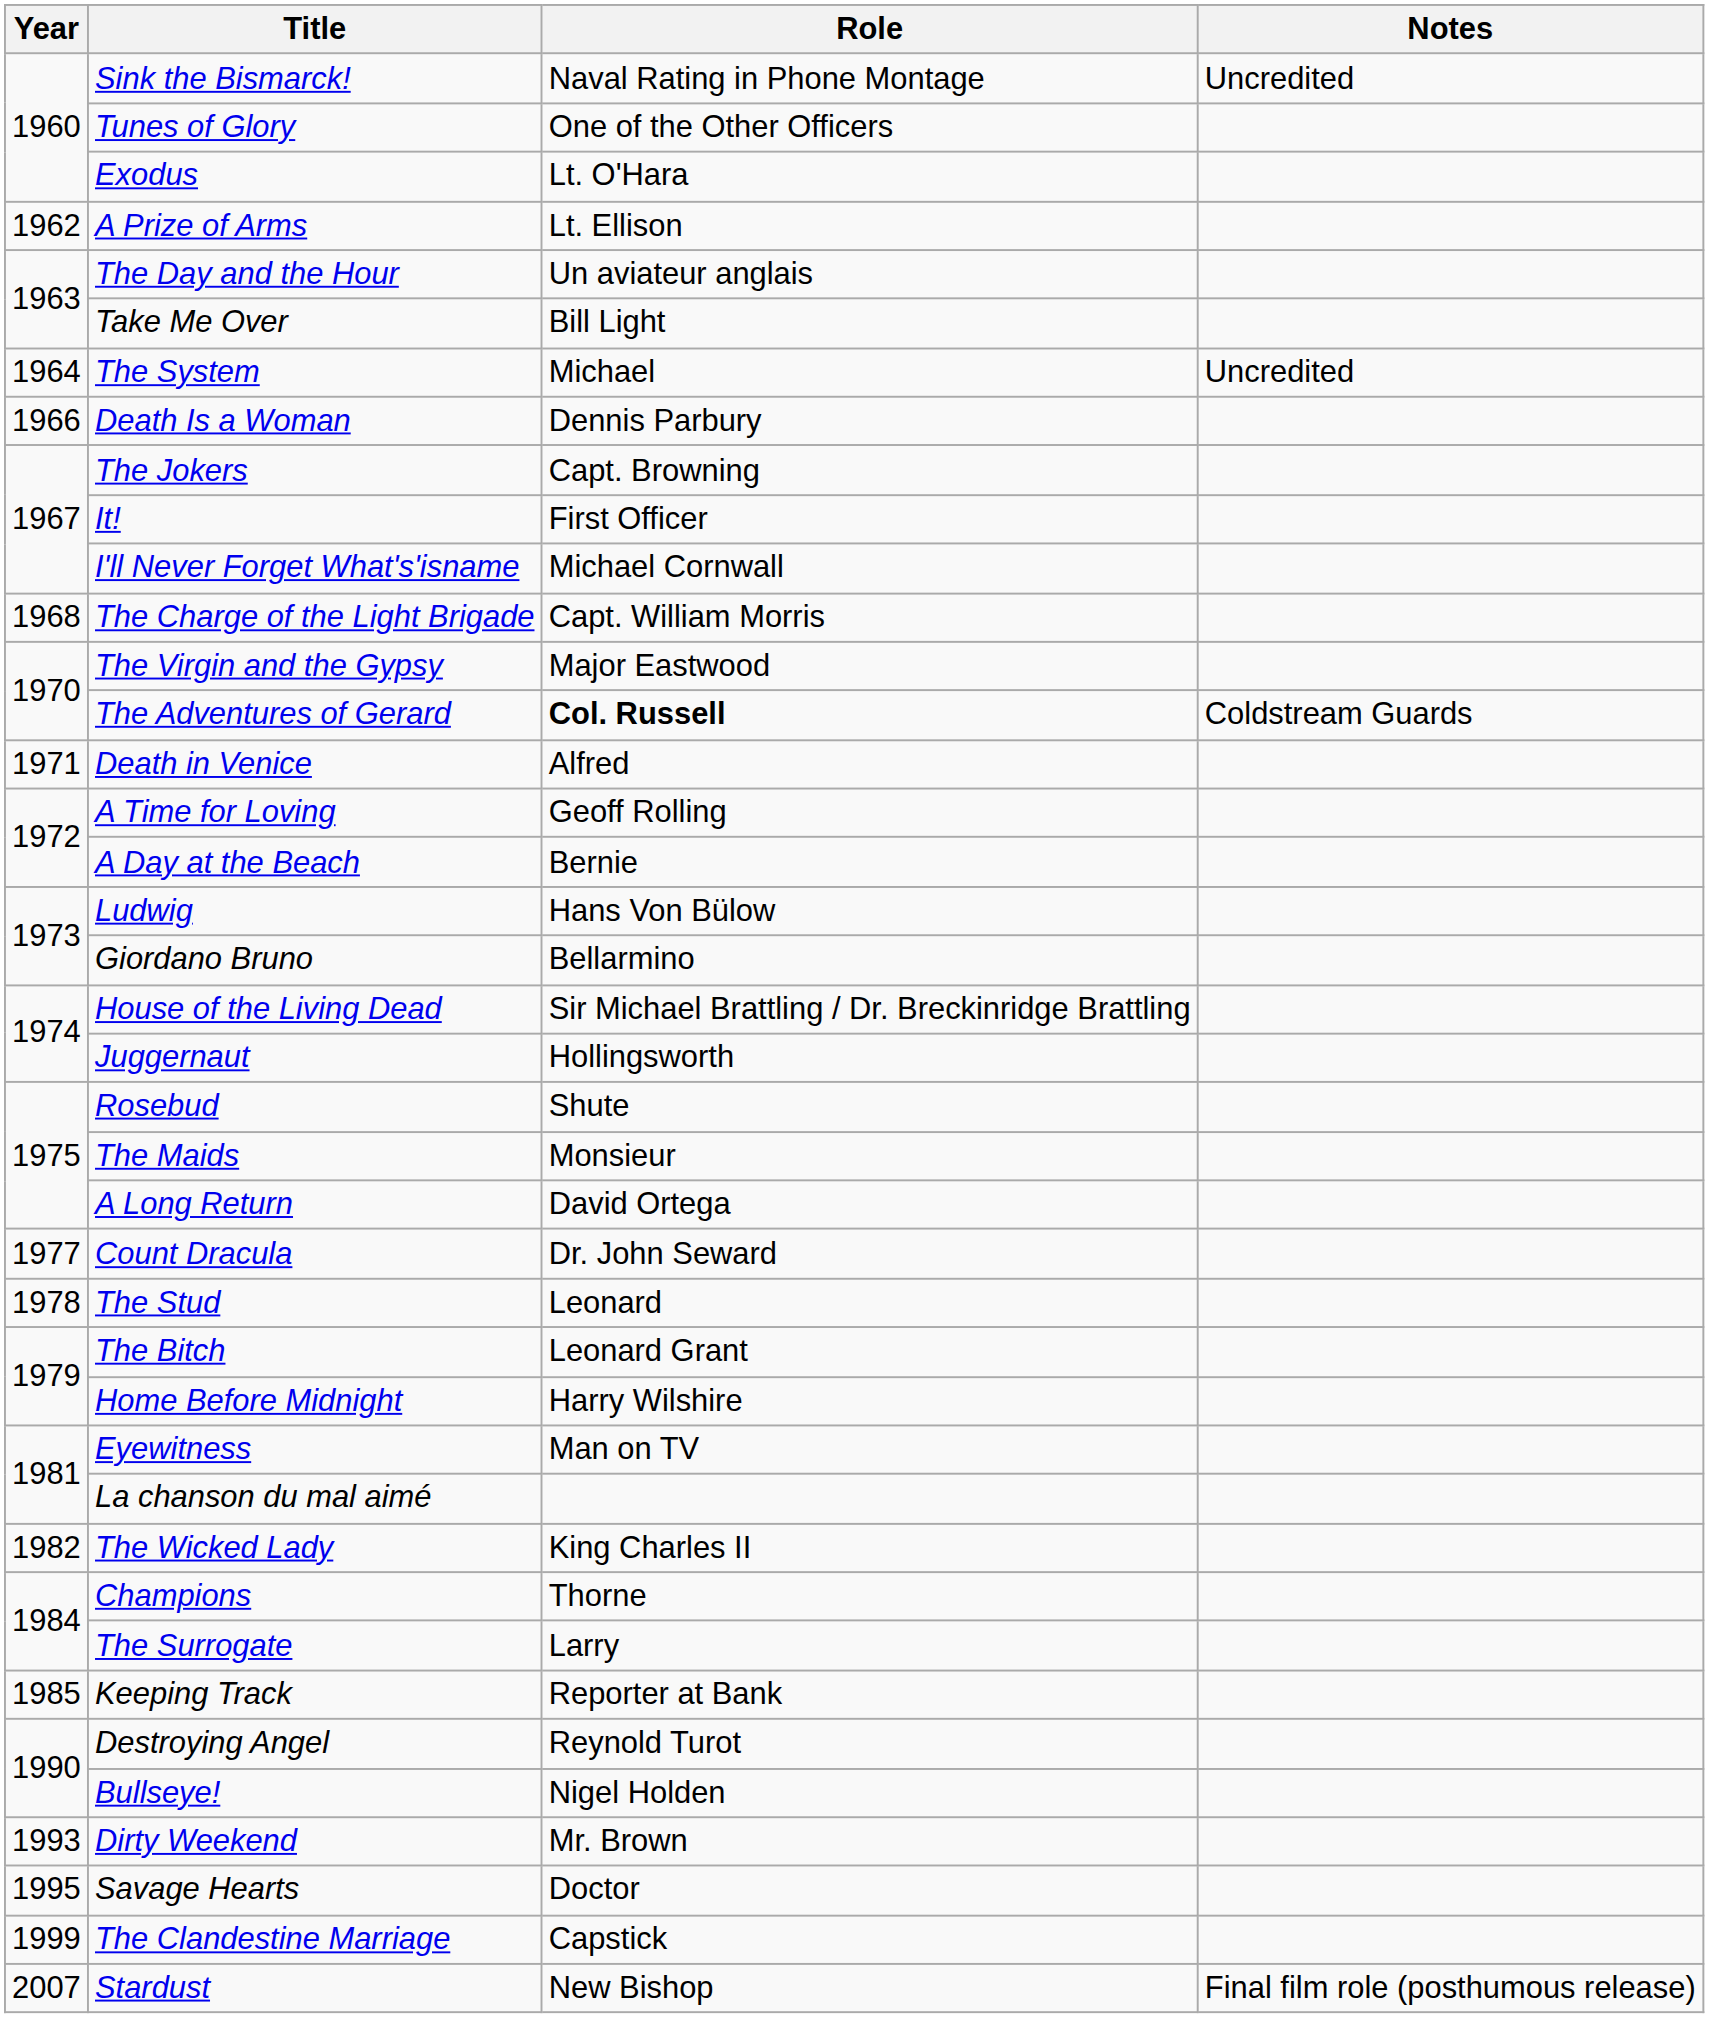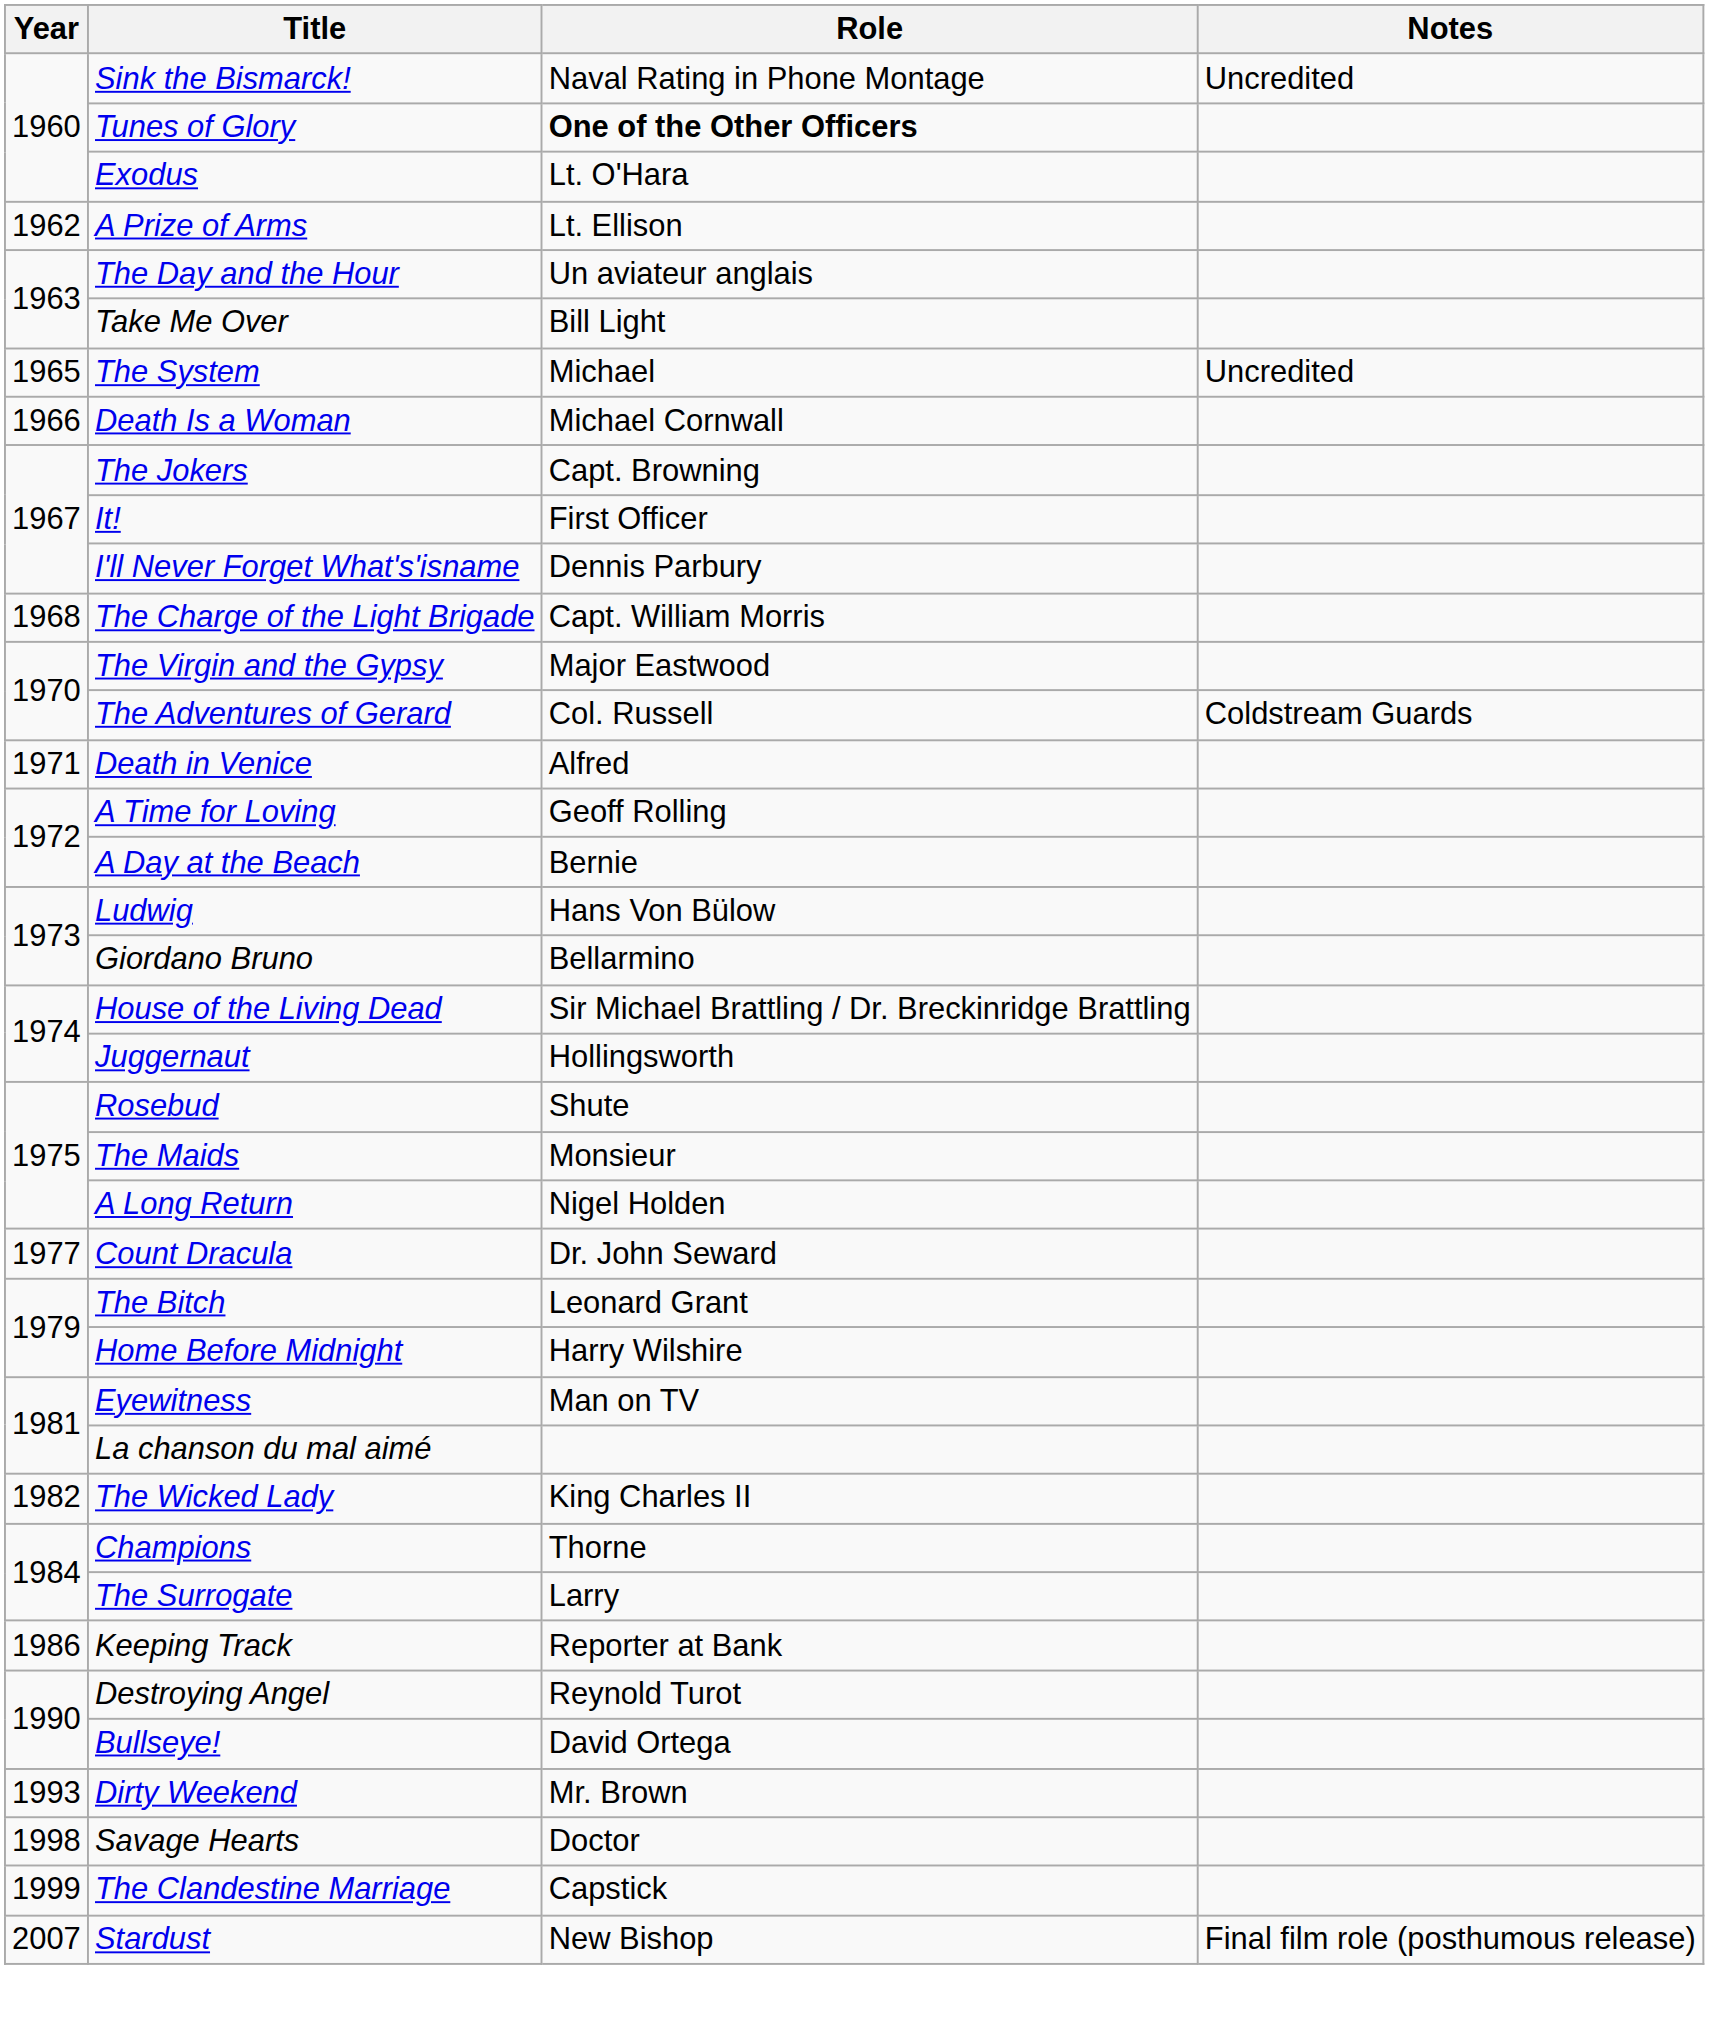Tunes of Glory | Role: normal -> bold
The System | Year: 1964 -> 1965
Death Is a Woman | Role: Dennis Parbury -> Michael Cornwall
I'll Never Forget What's'isname | Role: Michael Cornwall -> Dennis Parbury
The Adventures of Gerard | Role: bold -> normal
A Long Return | Role: David Ortega -> Nigel Holden
- row: 1978 | The Stud | Leonard
Keeping Track | Year: 1985 -> 1986
Bullseye! | Role: Nigel Holden -> David Ortega
Savage Hearts | Year: 1995 -> 1998
